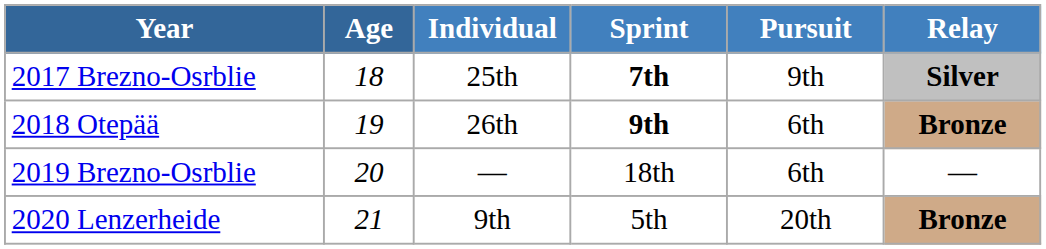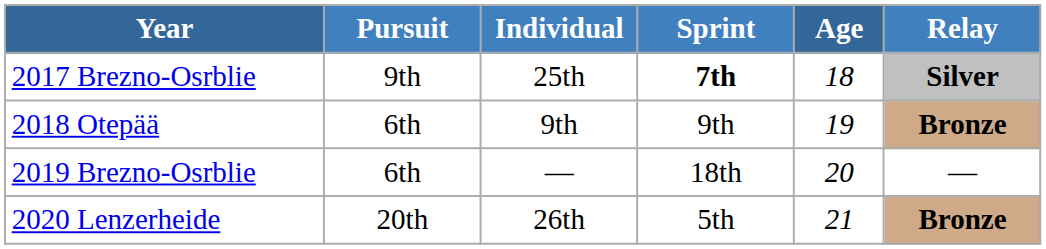columns swapped: Age <-> Pursuit
2018 Otepää | Individual: 26th -> 9th
2018 Otepää | Sprint: bold -> normal
2020 Lenzerheide | Individual: 9th -> 26th
